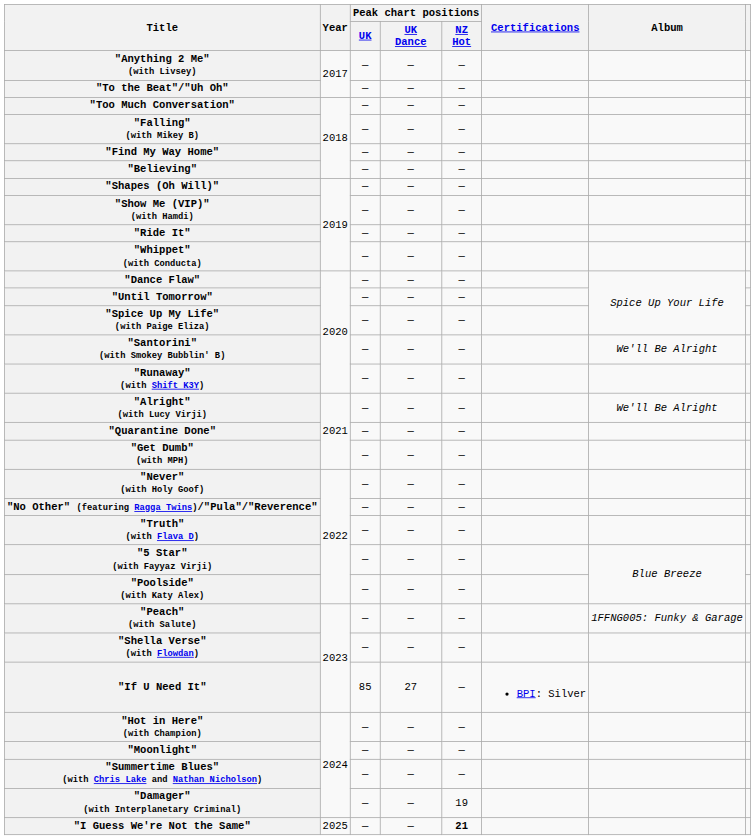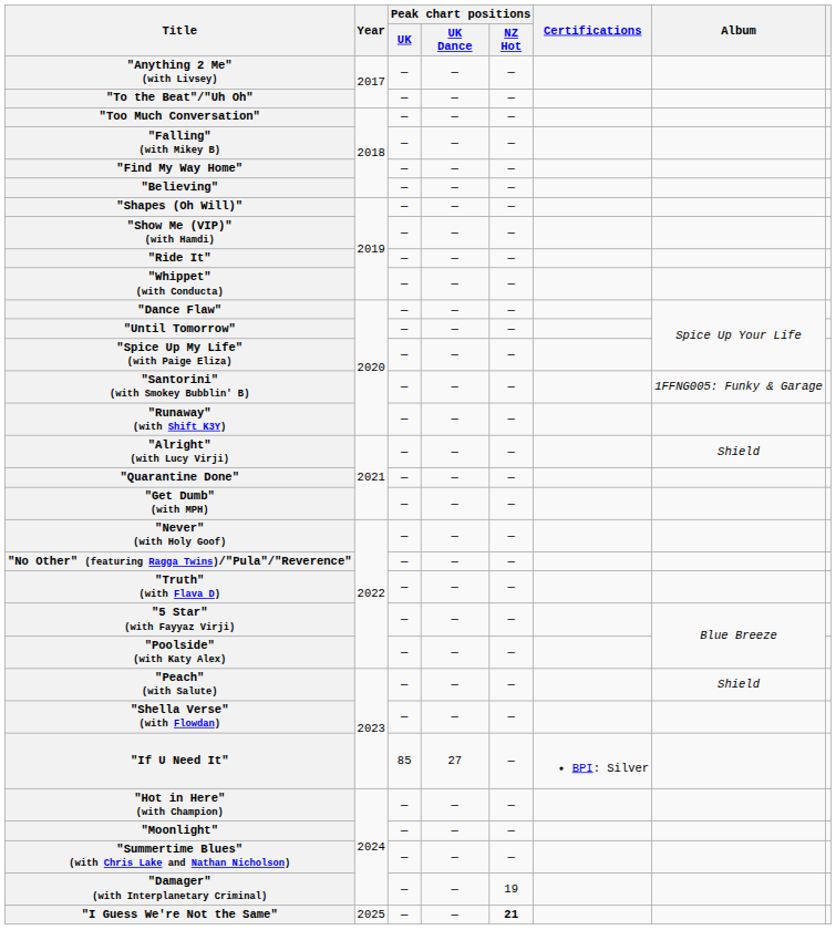"Santorini" (with Smokey Bubblin' B) | Album: We'll Be Alright -> 1FFNG005: Funky & Garage
"Alright" (with Lucy Virji) | Album: We'll Be Alright -> Shield
"Peach" (with Salute) | Album: 1FFNG005: Funky & Garage -> Shield
